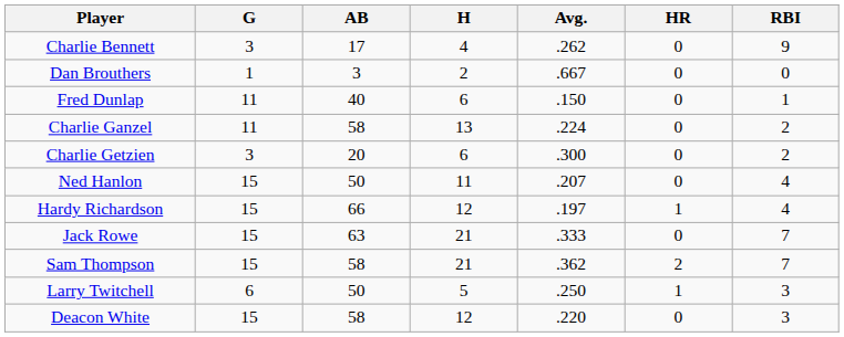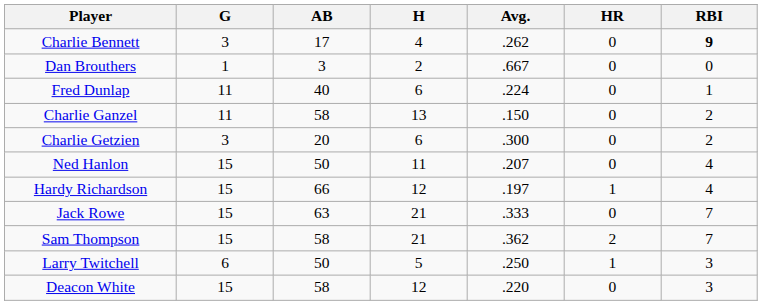Charlie Bennett | RBI: normal -> bold
Fred Dunlap | Avg.: .150 -> .224
Charlie Ganzel | Avg.: .224 -> .150
